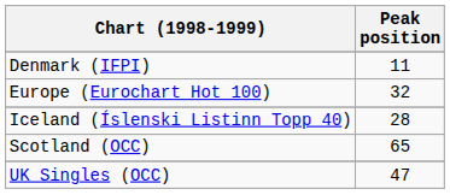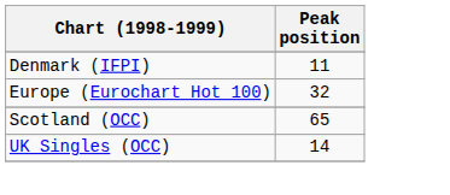- row: Iceland (Íslenski Listinn Topp 40) | 28
UK Singles (OCC) | Peak position: 47 -> 14
